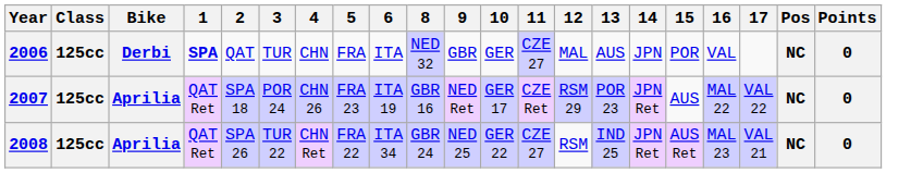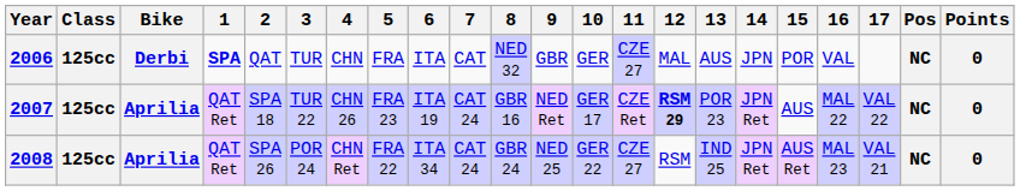+ column: 7 | CAT | CAT 24 | CAT 24
2007 | 3: POR 24 -> TUR 22
2007 | 12: normal -> bold
2008 | 3: TUR 22 -> POR 24
